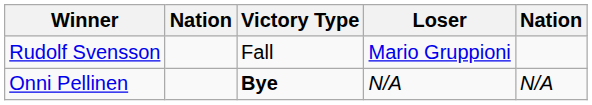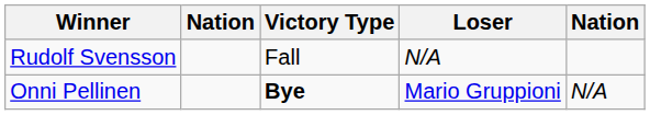Rudolf Svensson | Loser: Mario Gruppioni -> N/A
Onni Pellinen | Loser: N/A -> Mario Gruppioni
